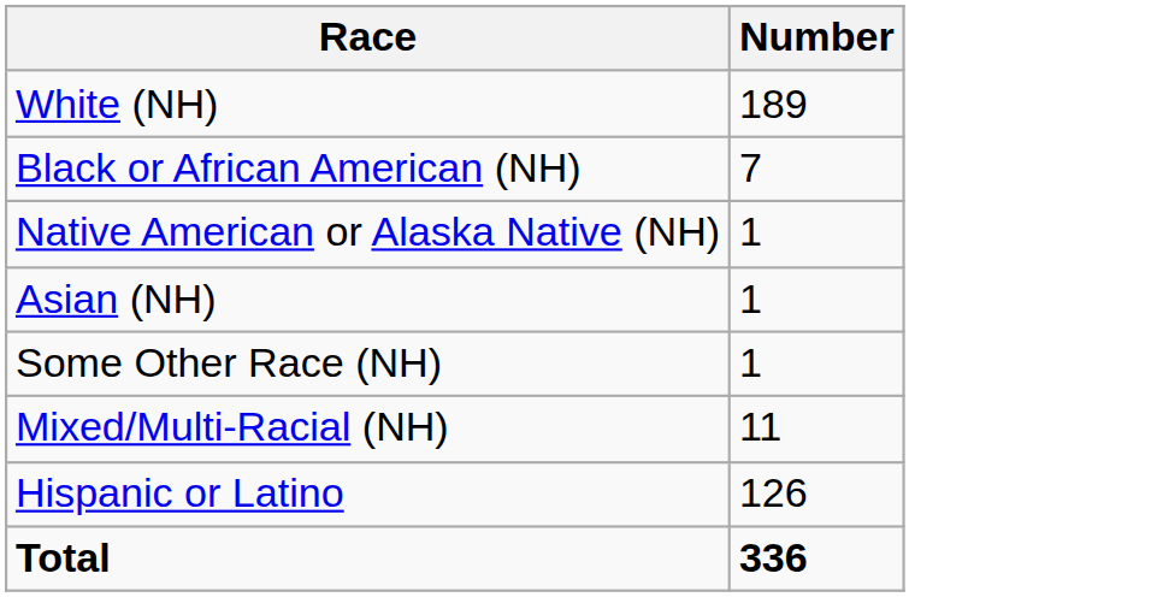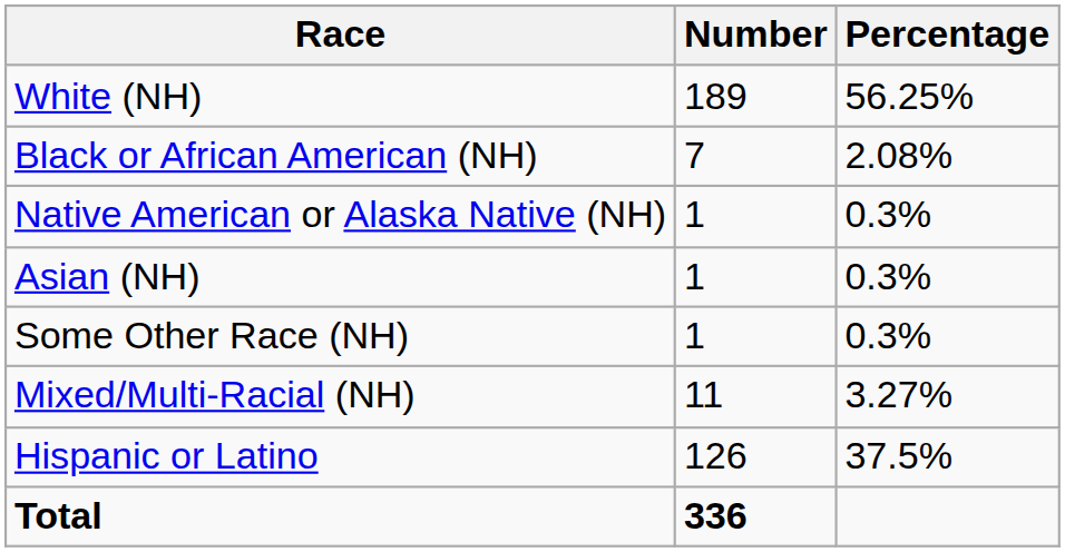+ column: Percentage | 56.25% | 2.08% | 0.3% | 0.3% | 0.3% | 3.27% | 37.5%
